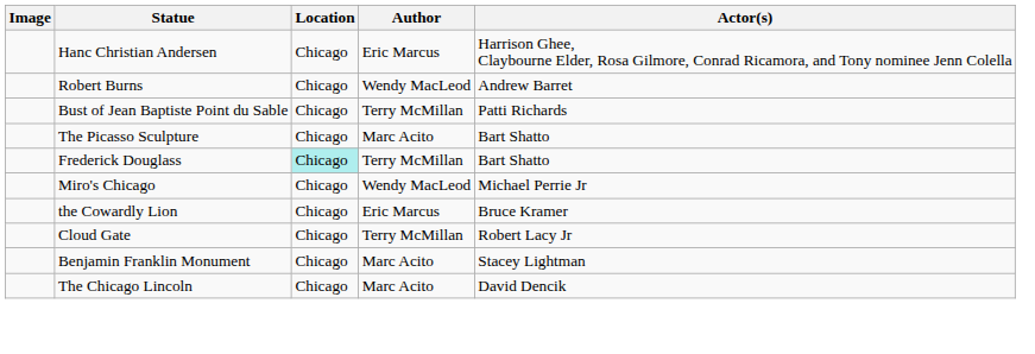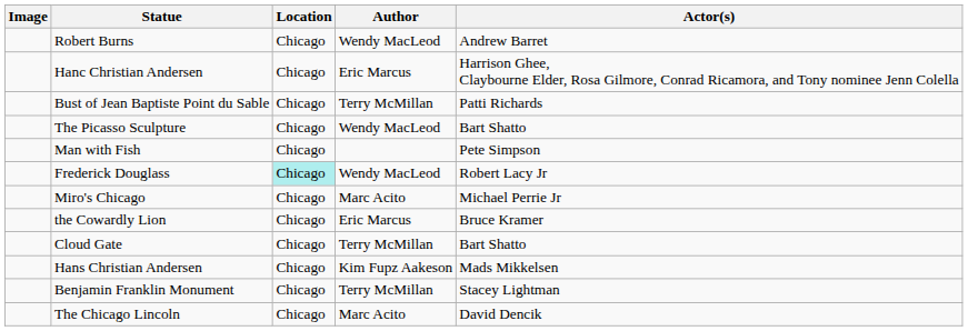rows swapped: Hanc Christian Andersen <-> Robert Burns
The Picasso Sculpture | Author: Marc Acito -> Wendy MacLeod
+ row: Man with Fish | Chicago | Pete Simpson
Frederick Douglass | Author: Terry McMillan -> Wendy MacLeod
Frederick Douglass | Actor(s): Bart Shatto -> Robert Lacy Jr
Miro's Chicago | Author: Wendy MacLeod -> Marc Acito
Cloud Gate | Actor(s): Robert Lacy Jr -> Bart Shatto
+ row: Hans Christian Andersen | Chicago | Kim Fupz Aakeson | Mads Mikkelsen
Benjamin Franklin Monument | Author: Marc Acito -> Terry McMillan
